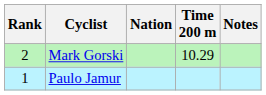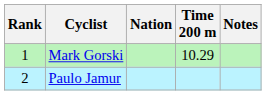Mark Gorski | Rank: 2 -> 1
Paulo Jamur | Rank: 1 -> 2
